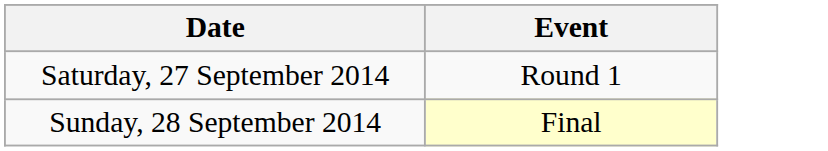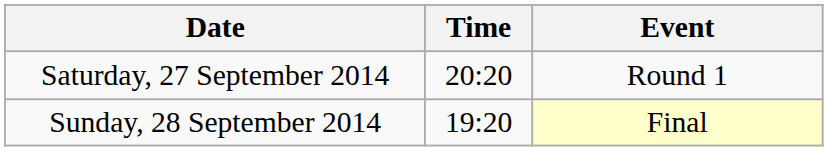+ column: Time | 20:20 | 19:20
